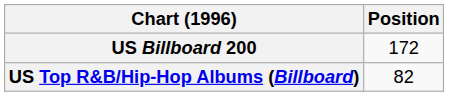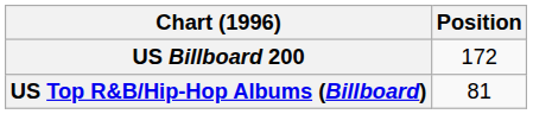US Top R&B/Hip-Hop Albums (Billboard) | Position: 82 -> 81
